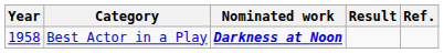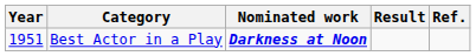Best Actor in a Play | Year: 1958 -> 1951
